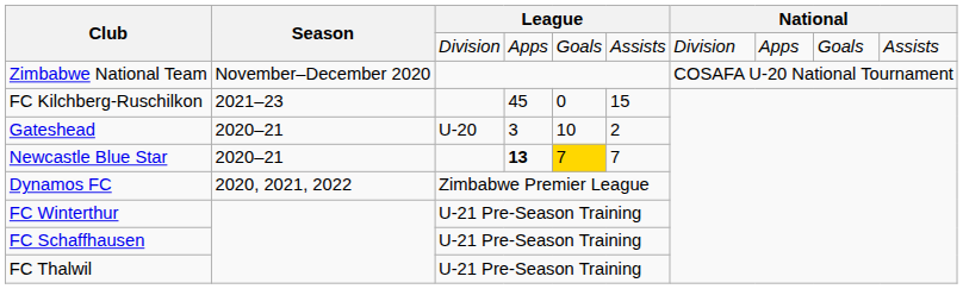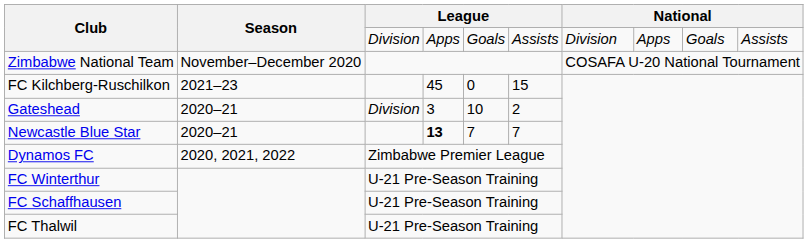Gateshead | column 3: U-20 -> Division
Newcastle Blue Star | column 5: gold background -> no background
